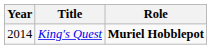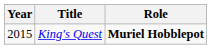King's Quest | Year: 2014 -> 2015
